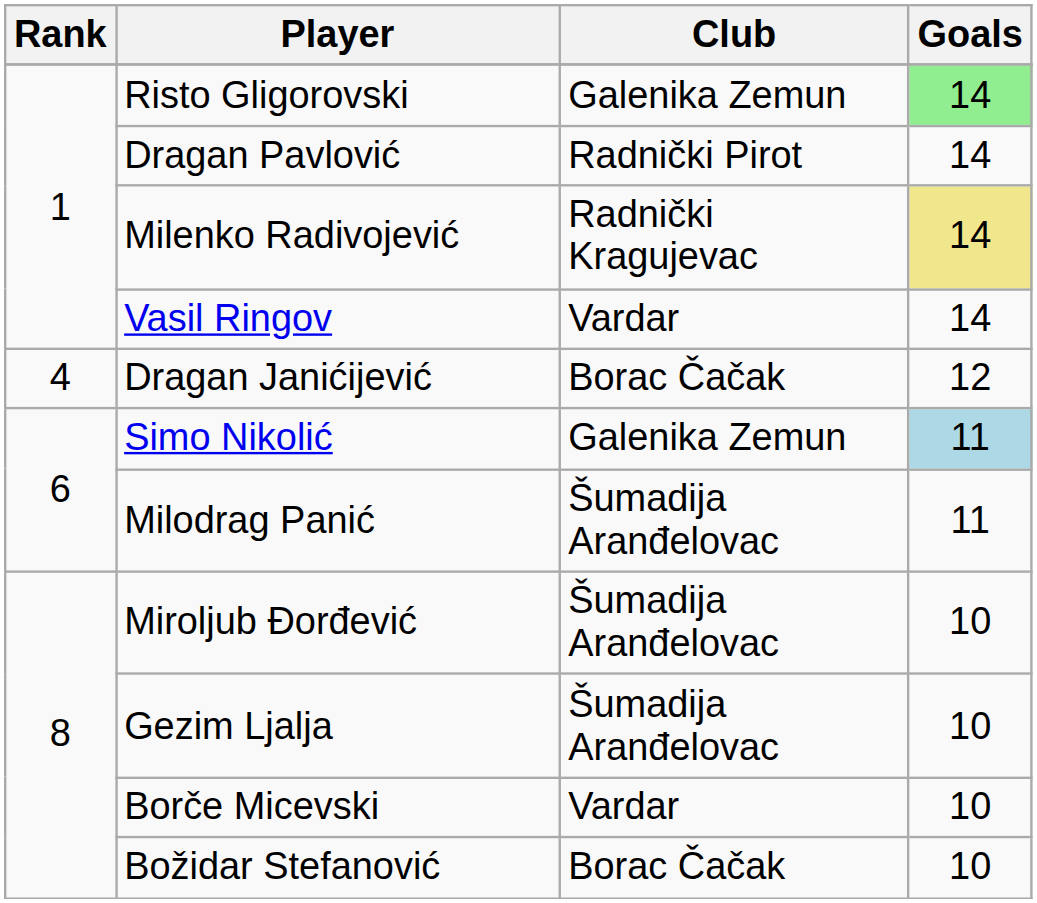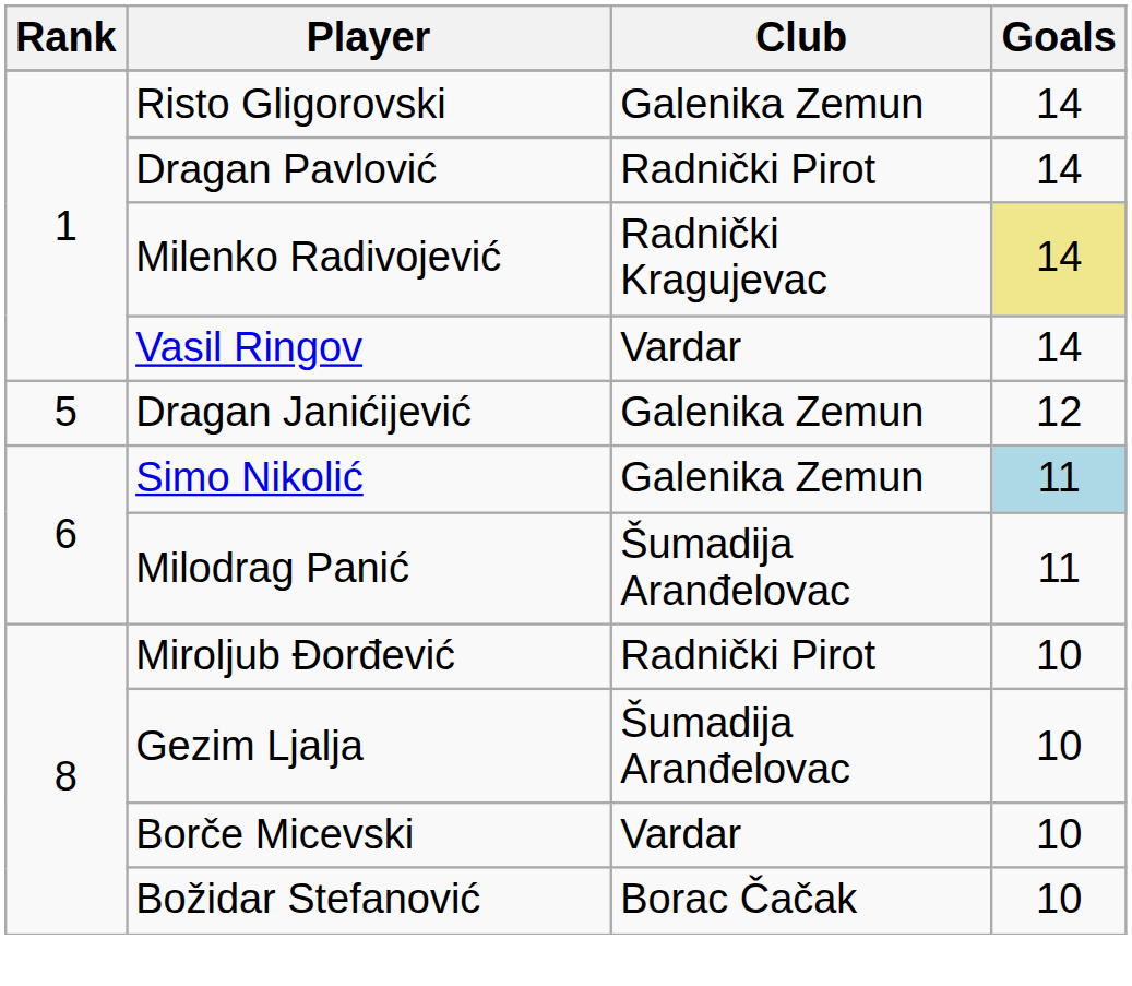Risto Gligorovski | Goals: lightgreen background -> no background
Dragan Janićijević | Rank: 4 -> 5
Dragan Janićijević | Club: Borac Čačak -> Galenika Zemun
Miroljub Đorđević | Club: Šumadija Aranđelovac -> Radnički Pirot
